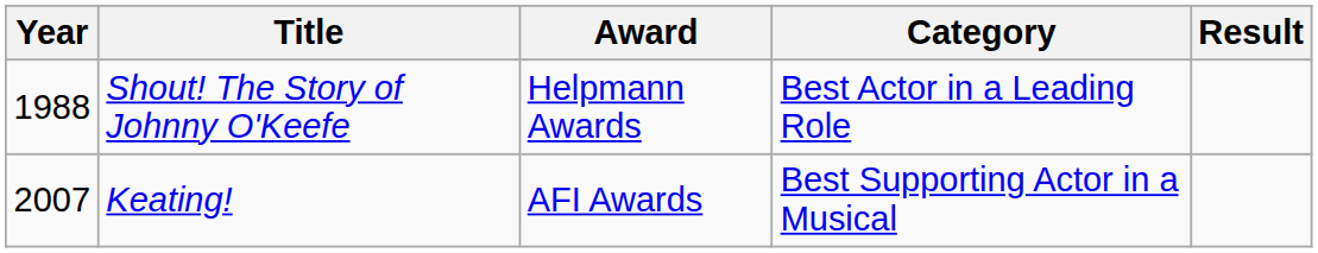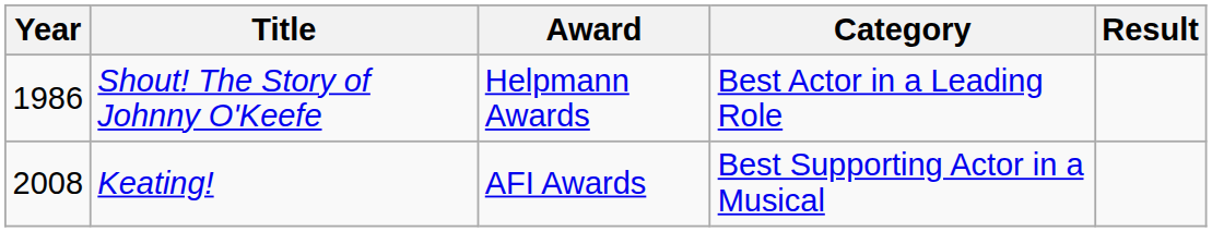Shout! The Story of Johnny O'Keefe | Year: 1988 -> 1986
Keating! | Year: 2007 -> 2008
